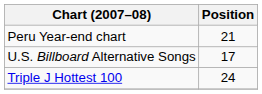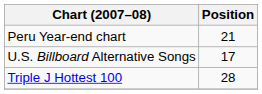Triple J Hottest 100 | Position: 24 -> 28
